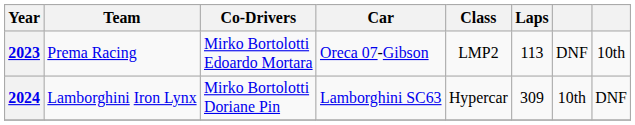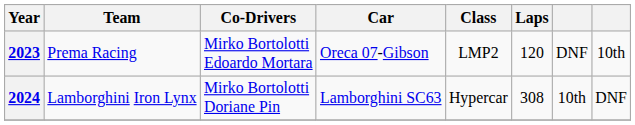2023 | Laps: 113 -> 120
2024 | Laps: 309 -> 308
